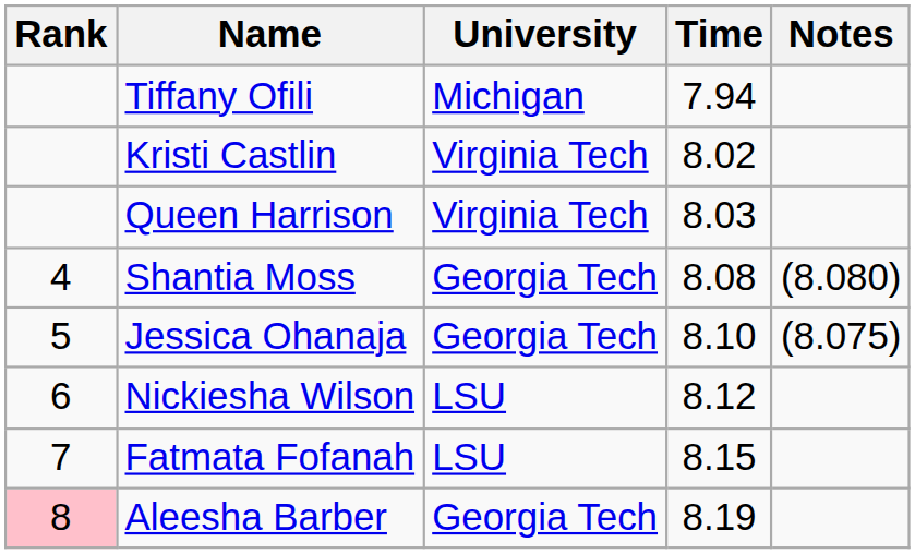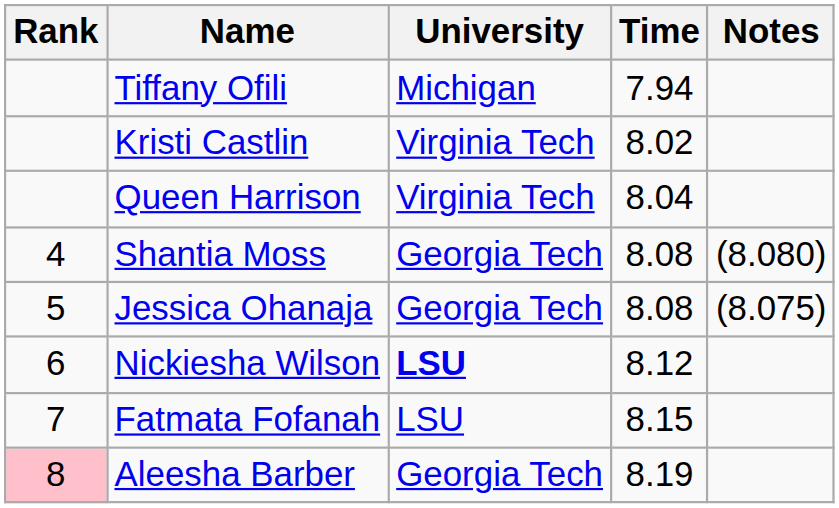Queen Harrison | Time: 8.03 -> 8.04
Jessica Ohanaja | Time: 8.10 -> 8.08
Nickiesha Wilson | University: normal -> bold
